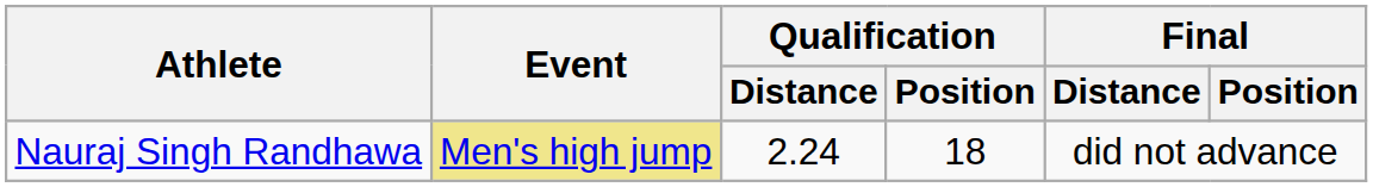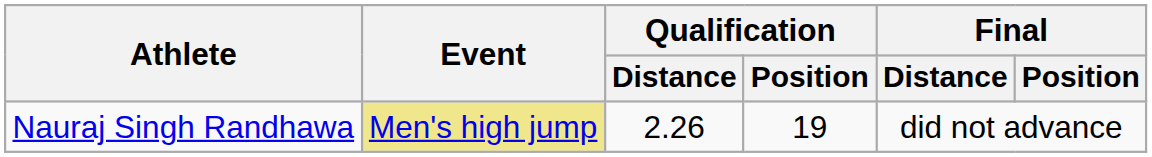Nauraj Singh Randhawa | Qualification / Distance: 2.24 -> 2.26
Nauraj Singh Randhawa | Qualification / Position: 18 -> 19
